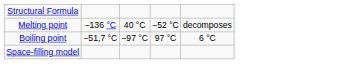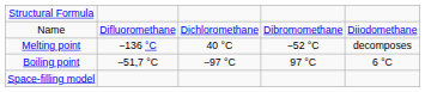+ row: Name | Difluoromethane | Dichloromethane | Dibromomethane | Diiodomethane
